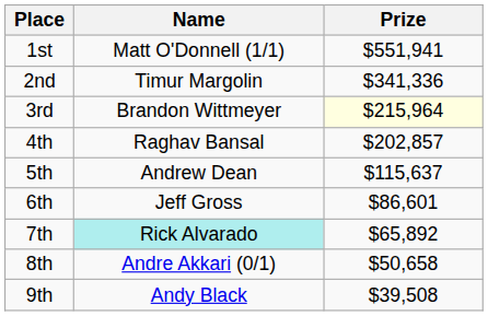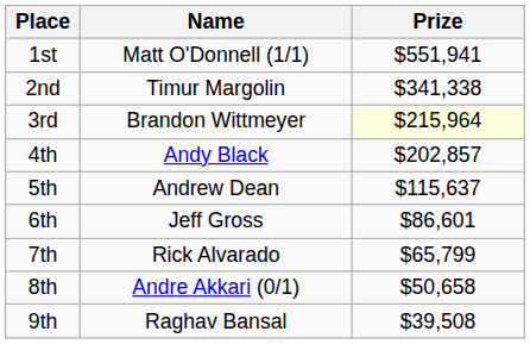2nd | Prize: $341,336 -> $341,338
4th | Name: Raghav Bansal -> Andy Black
7th | Name: paleturquoise background -> no background
7th | Prize: $65,892 -> $65,799
9th | Name: Andy Black -> Raghav Bansal
